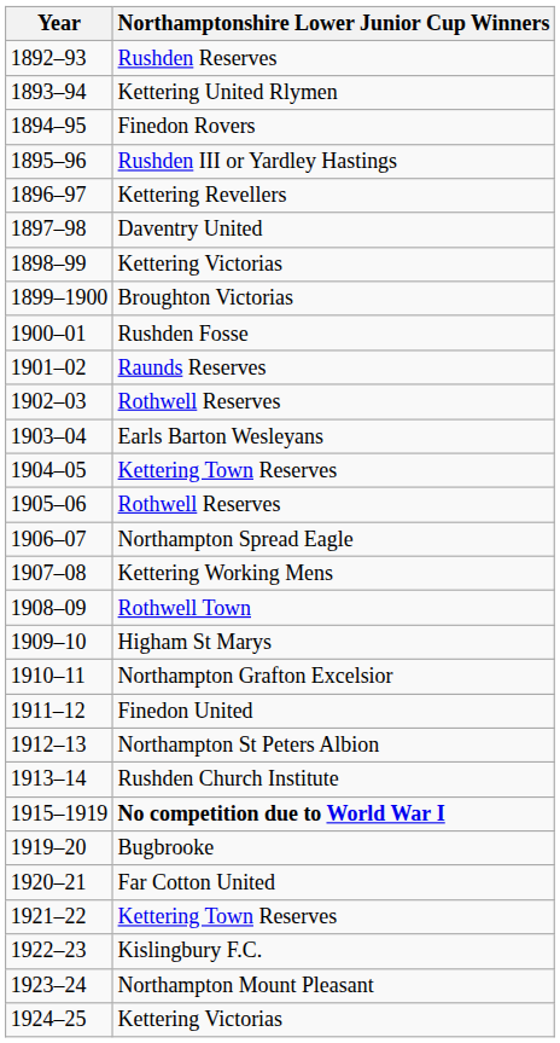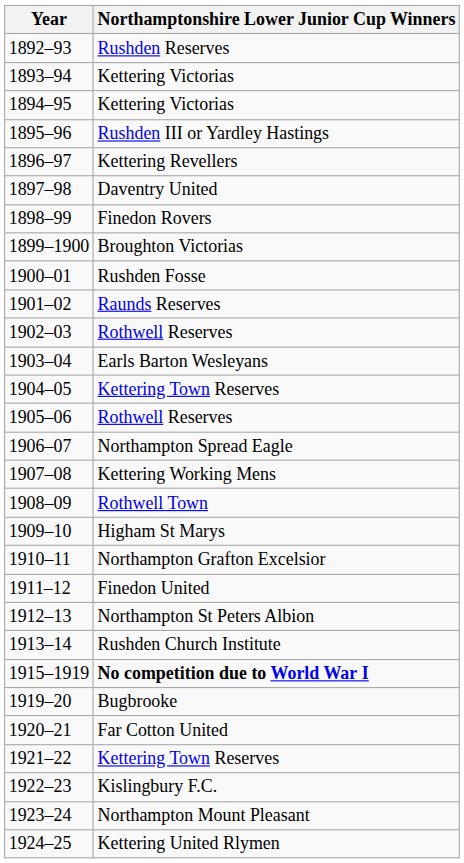1893–94 | Northamptonshire Lower Junior Cup Winners: Kettering United Rlymen -> Kettering Victorias
1894–95 | Northamptonshire Lower Junior Cup Winners: Finedon Rovers -> Kettering Victorias
1898–99 | Northamptonshire Lower Junior Cup Winners: Kettering Victorias -> Finedon Rovers
1924–25 | Northamptonshire Lower Junior Cup Winners: Kettering Victorias -> Kettering United Rlymen
